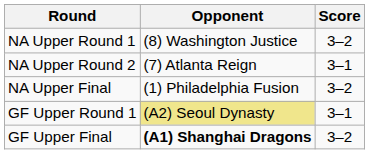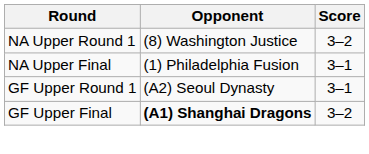- row: NA Upper Round 2 | (7) Atlanta Reign | 3–1
NA Upper Final | Score: 3–2 -> 3–1
GF Upper Round 1 | Opponent: khaki background -> no background
